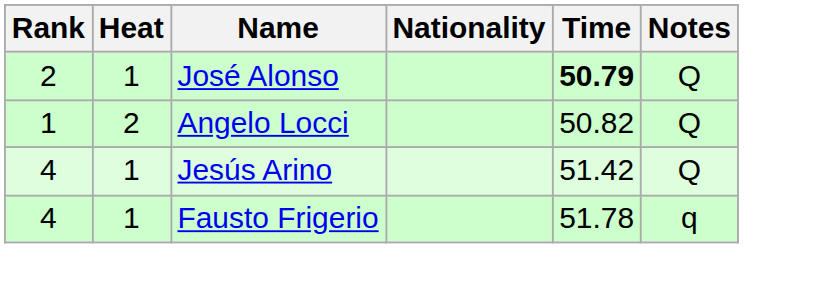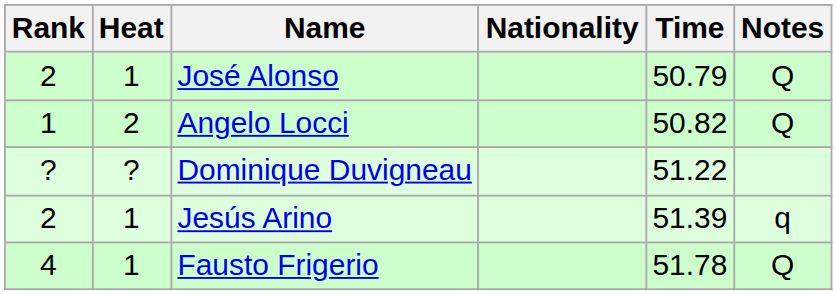José Alonso | Time: bold -> normal
+ row: ? | ? | Dominique Duvigneau | 51.22
Jesús Arino | Rank: 4 -> 2
Jesús Arino | Time: 51.42 -> 51.39
Jesús Arino | Notes: Q -> q
Fausto Frigerio | Notes: q -> Q
